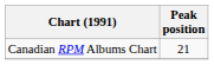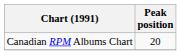Canadian RPM Albums Chart | Peak position: 21 -> 20
